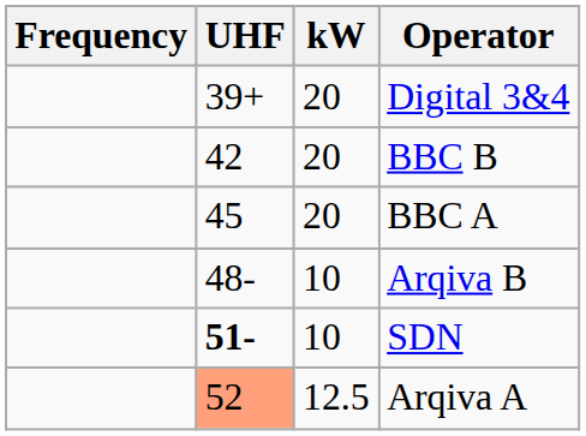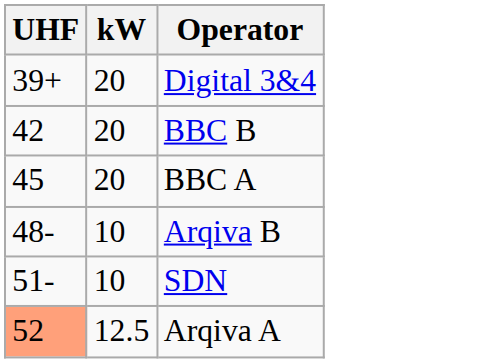- column: Frequency
SDN | UHF: bold -> normal
